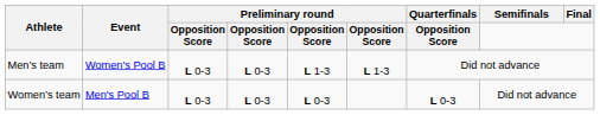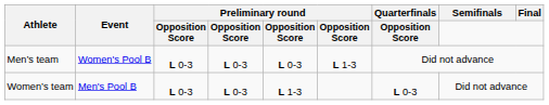Men’s team | column 5: L 1-3 -> L 0-3
Women’s team | column 5: L 0-3 -> L 1-3
